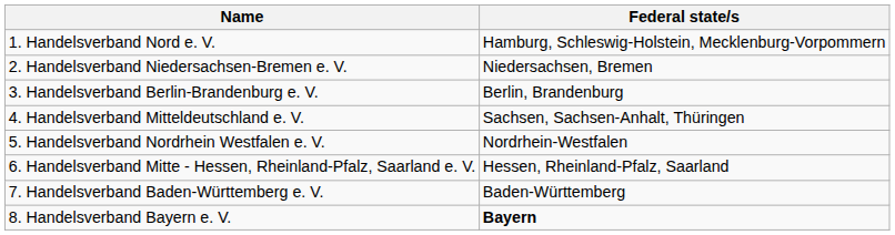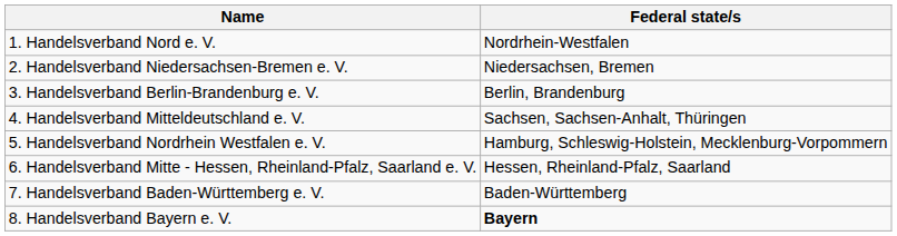1. Handelsverband Nord e. V. | Federal state/s: Hamburg, Schleswig-Holstein, Mecklenburg-Vorpommern -> Nordrhein-Westfalen
5. Handelsverband Nordrhein Westfalen e. V. | Federal state/s: Nordrhein-Westfalen -> Hamburg, Schleswig-Holstein, Mecklenburg-Vorpommern
